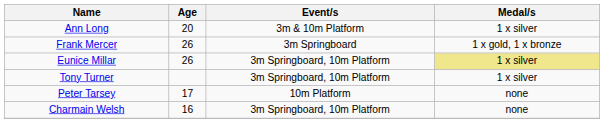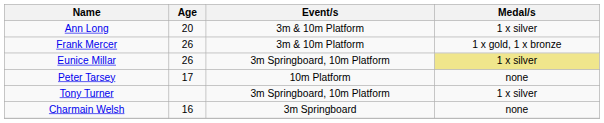Frank Mercer | Event/s: 3m Springboard -> 3m & 10m Platform
rows swapped: Peter Tarsey <-> Tony Turner
Charmain Welsh | Event/s: 3m Springboard, 10m Platform -> 3m Springboard
